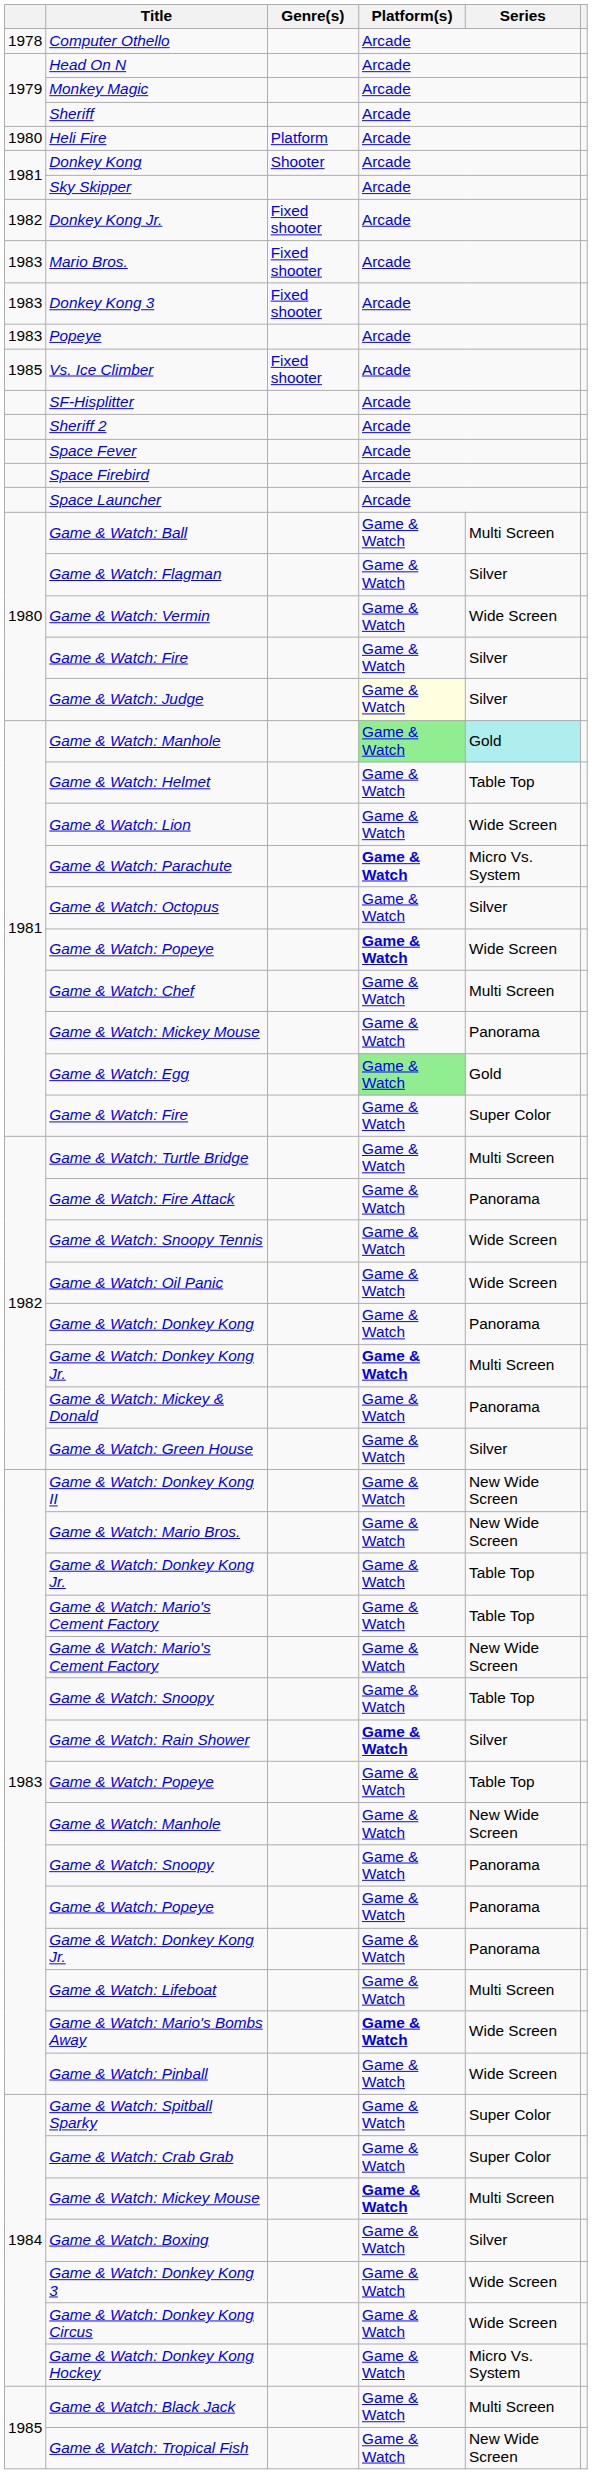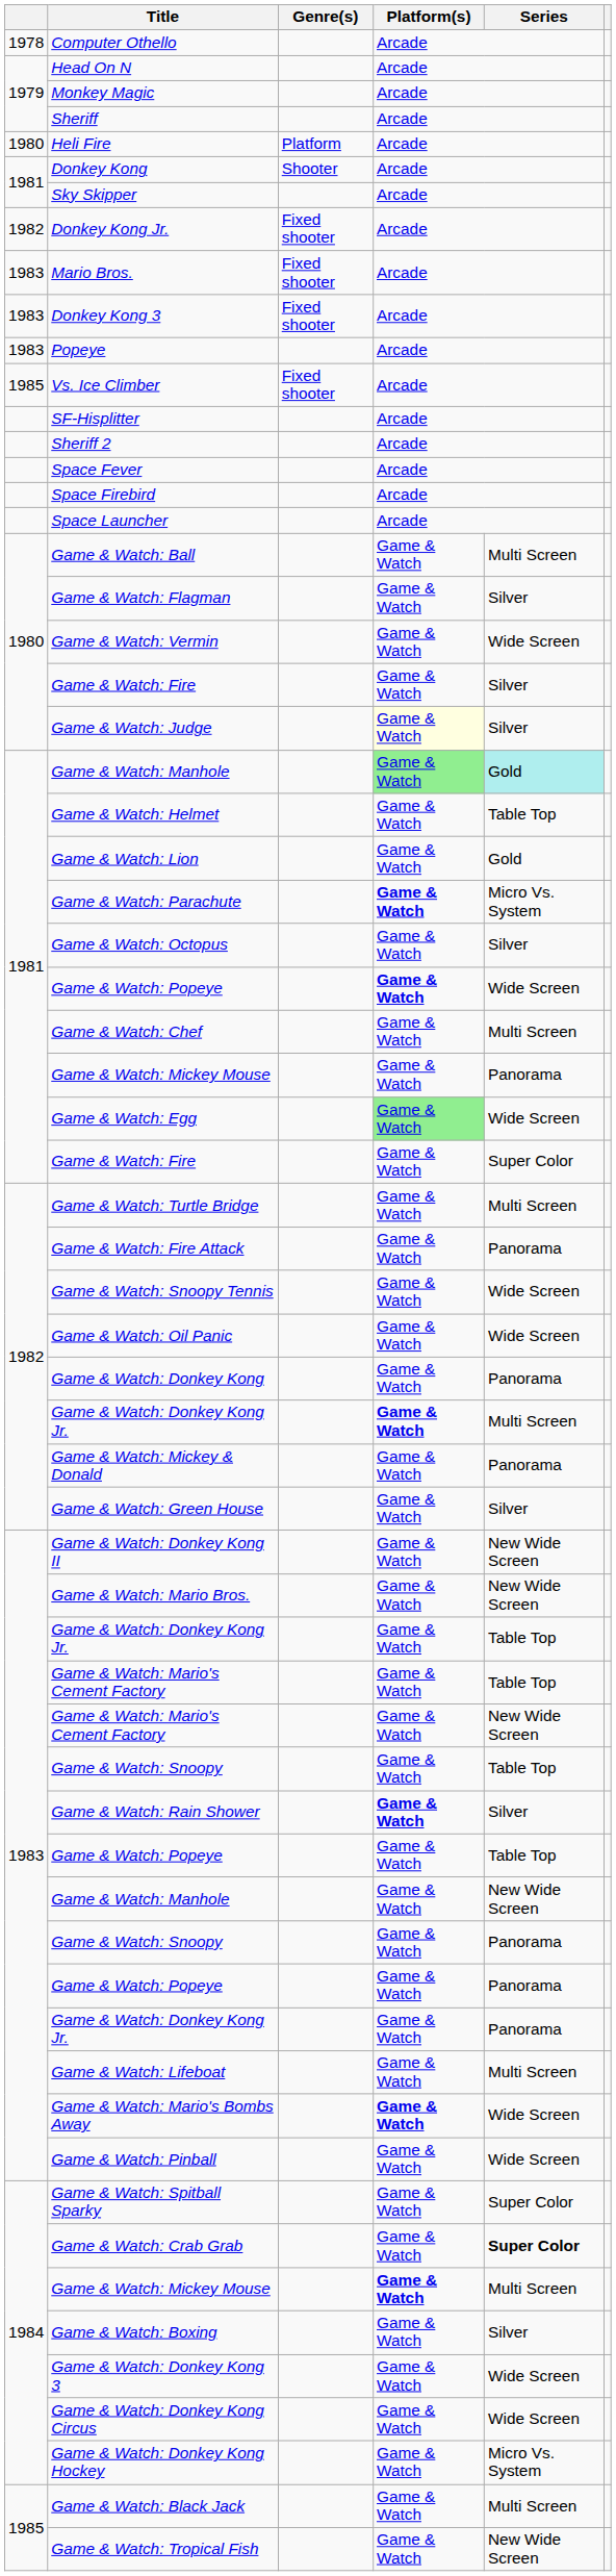Game & Watch: Lion | Series: Wide Screen -> Gold
Game & Watch: Egg | Series: Gold -> Wide Screen
Game & Watch: Crab Grab | Series: normal -> bold
